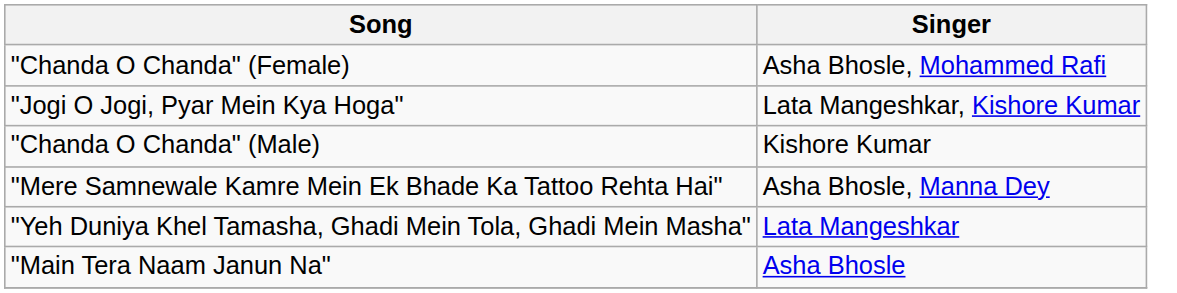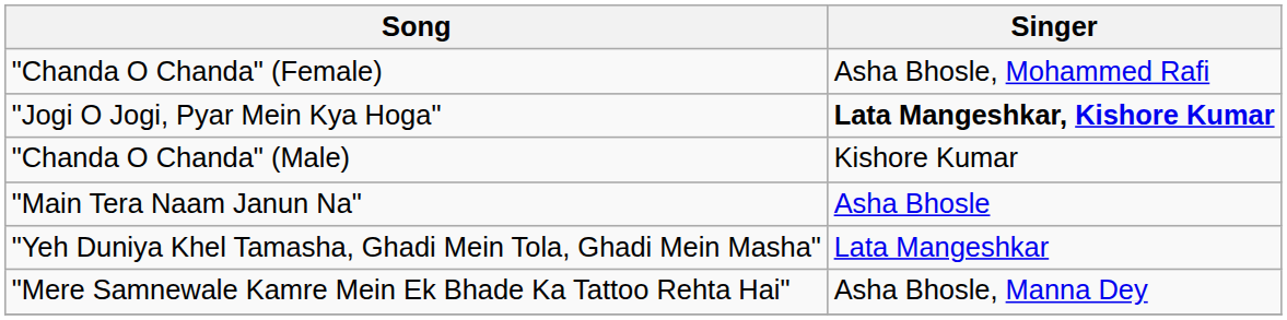"Jogi O Jogi, Pyar Mein Kya Hoga" | Singer: normal -> bold
rows swapped: "Main Tera Naam Janun Na" <-> "Mere Samnewale Kamre Mein Ek Bhade Ka Tattoo Rehta Hai"
